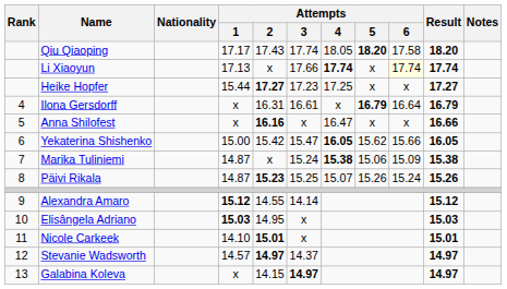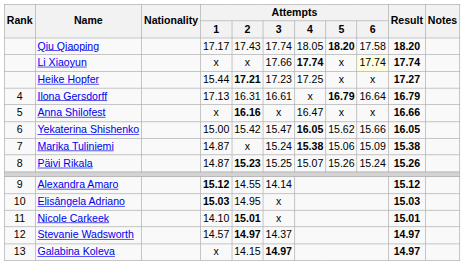Li Xiaoyun | Attempts / 1: 17.13 -> x
Heike Hopfer | Attempts / 2: 17.27 -> 17.21
Ilona Gersdorff | Attempts / 1: x -> 17.13
